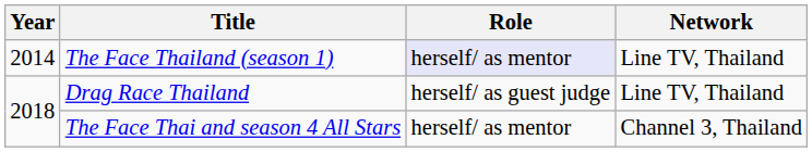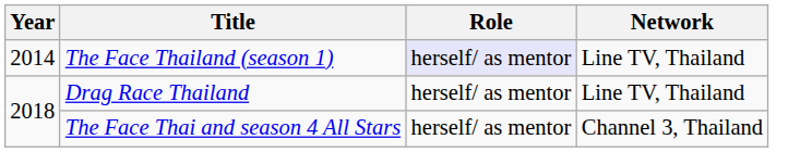Drag Race Thailand | Role: herself/ as guest judge -> herself/ as mentor
